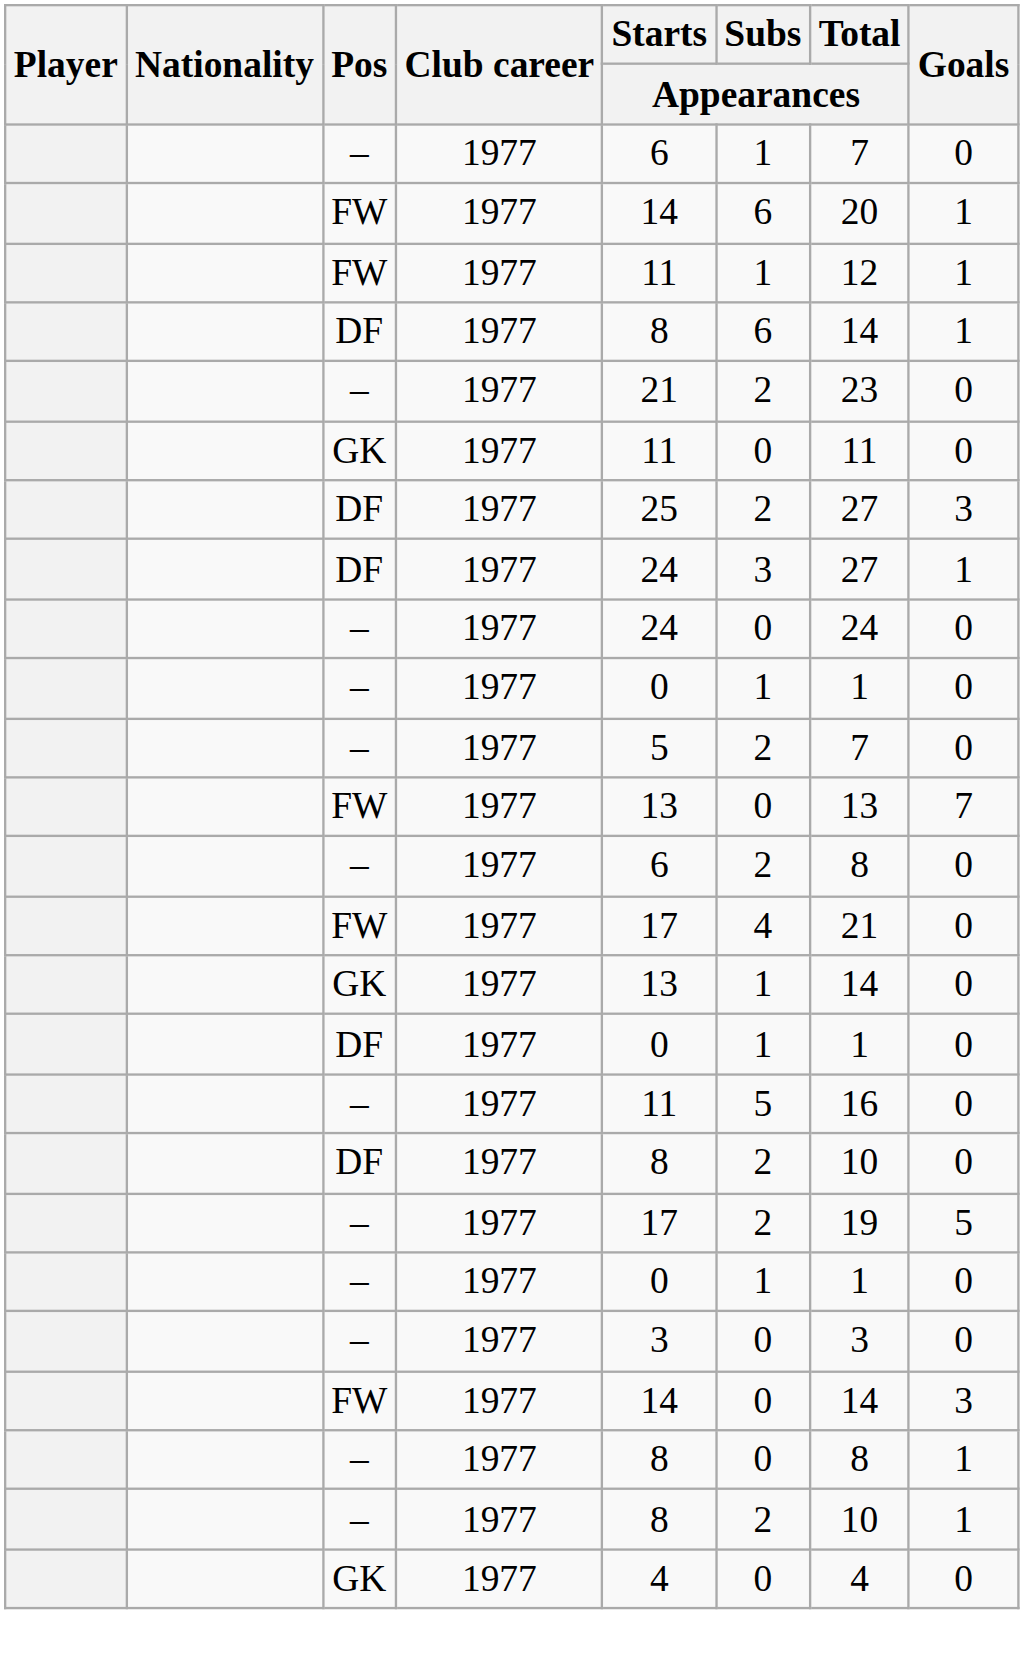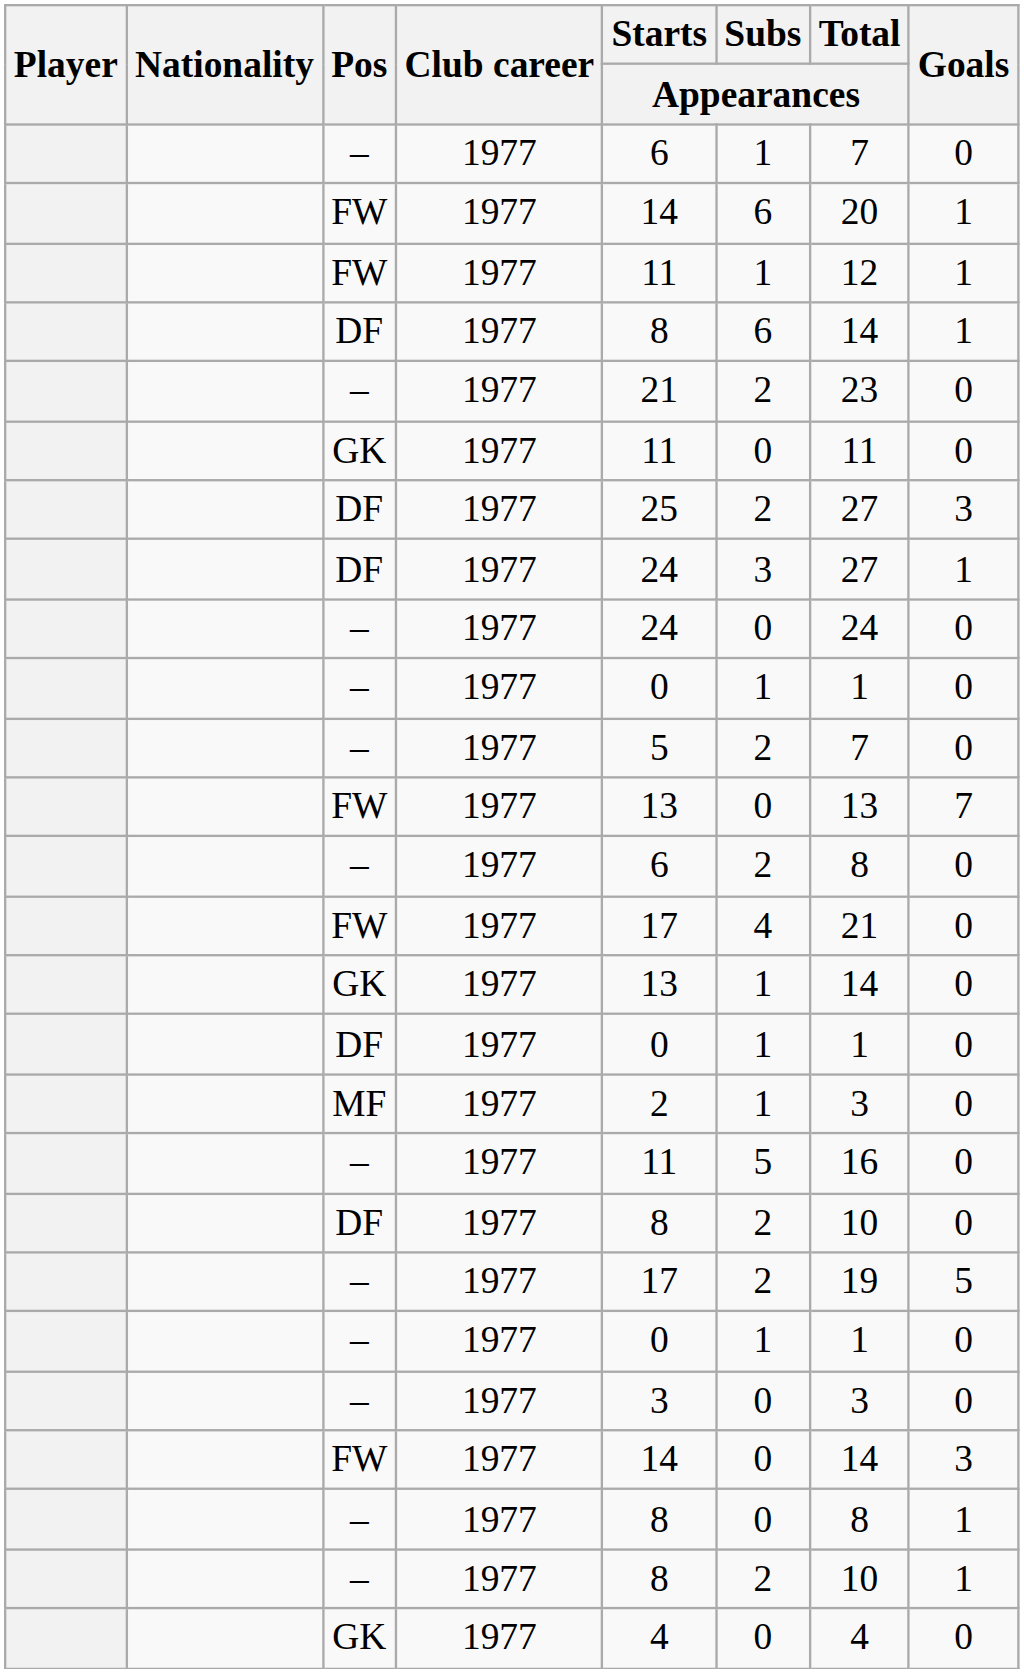+ row: MF | 1977 | 2 | 1 | 3 | 0
